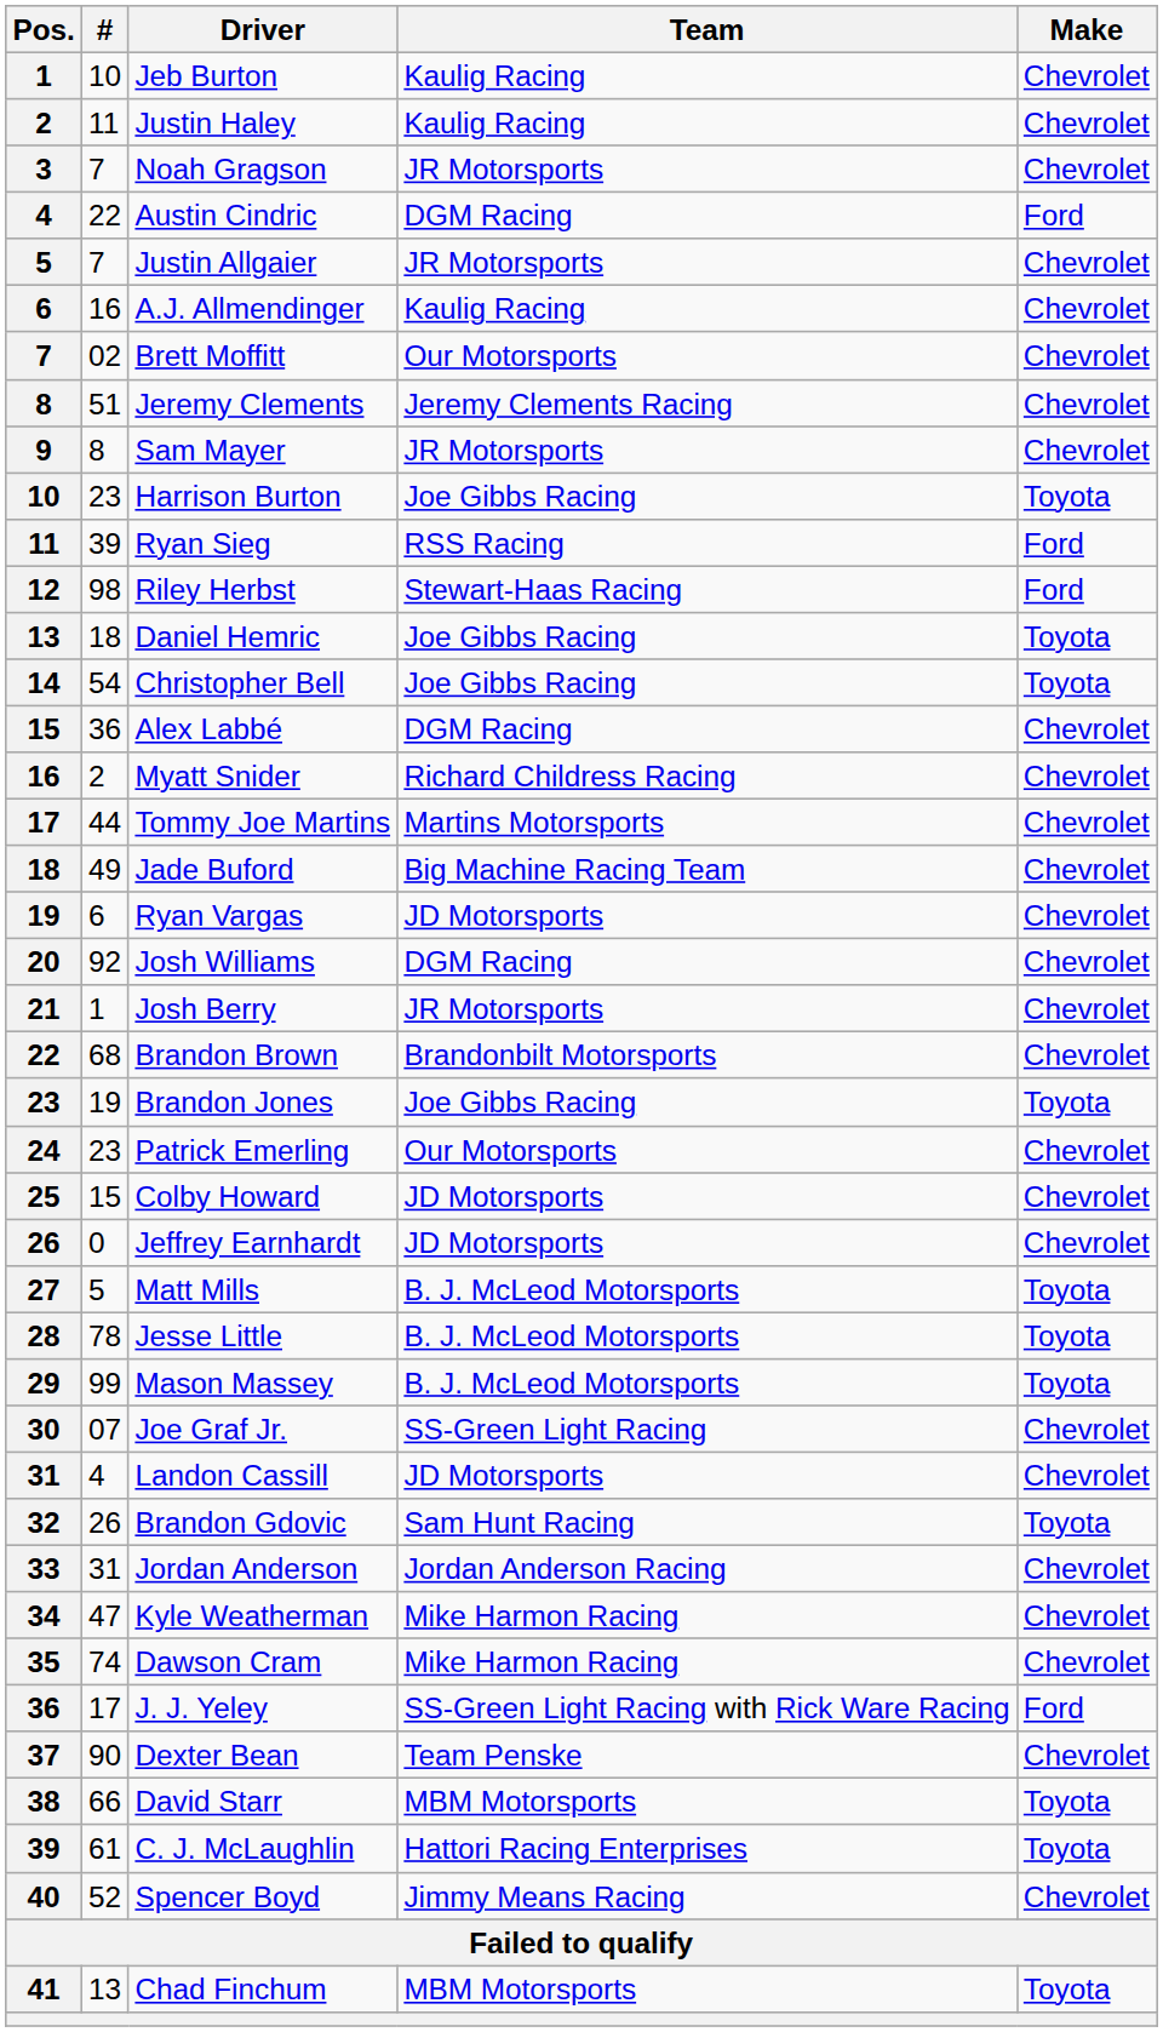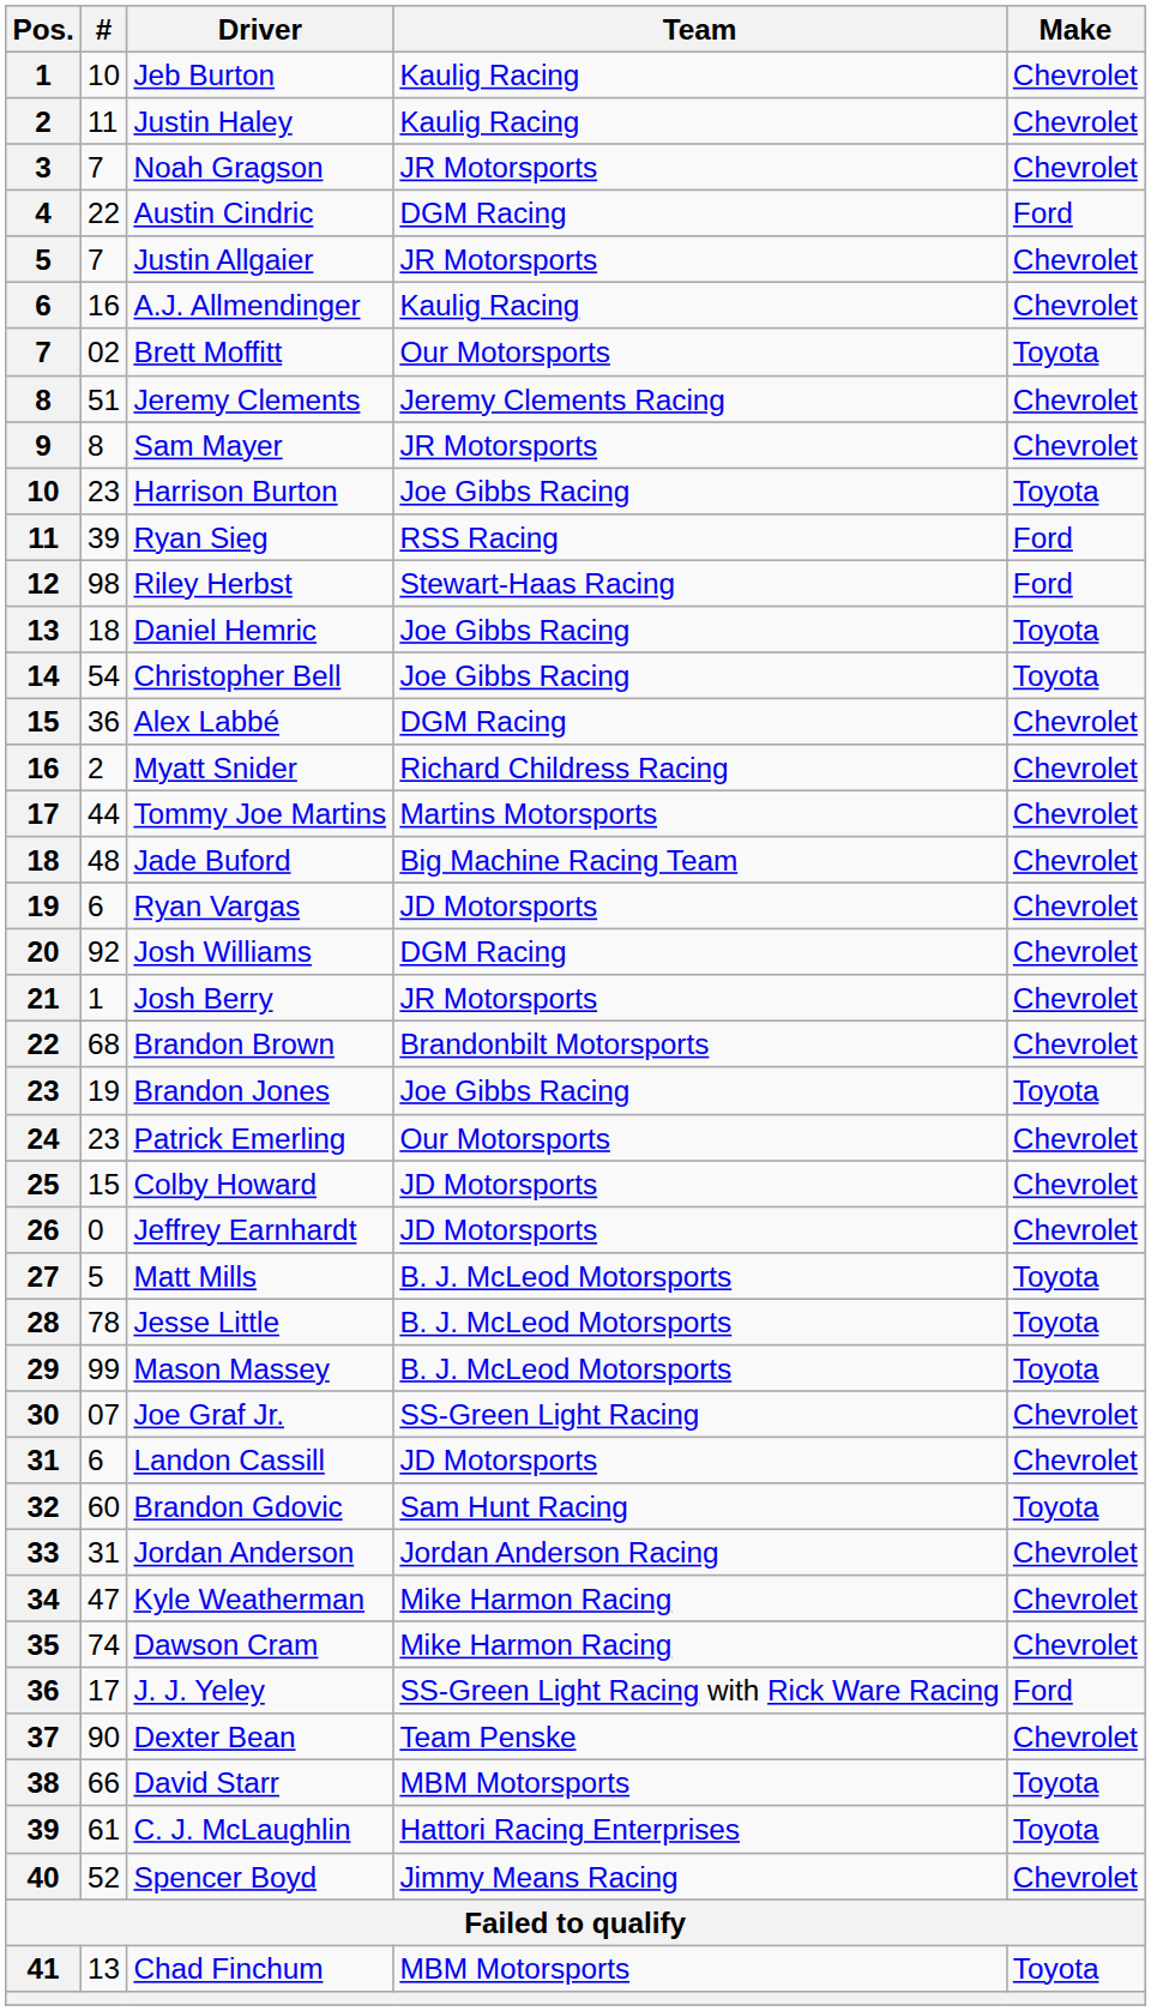Brett Moffitt | Make: Chevrolet -> Toyota
Jade Buford | #: 49 -> 48
Landon Cassill | #: 4 -> 6
Brandon Gdovic | #: 26 -> 60
